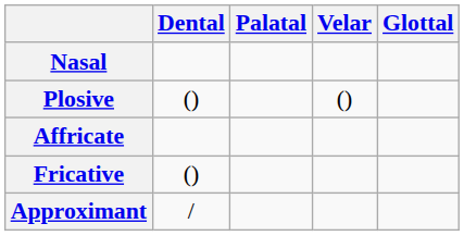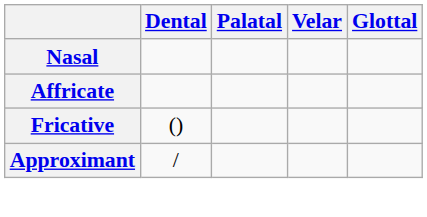- row: Plosive | () | ()
